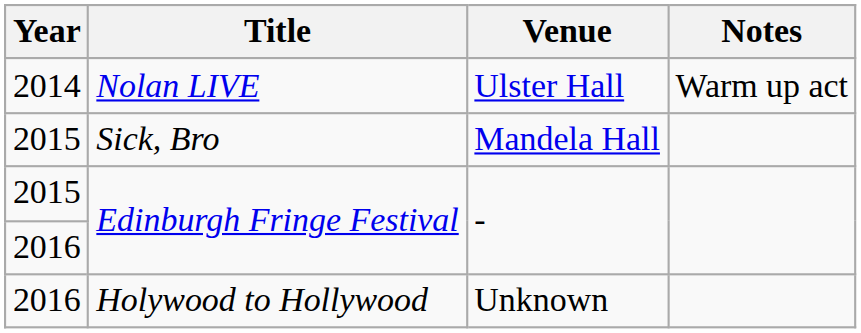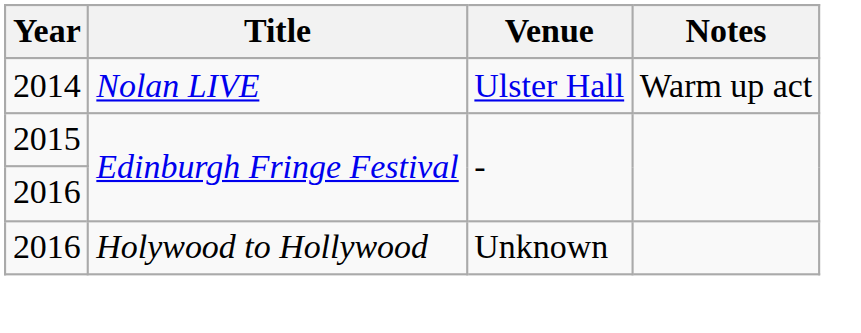- row: 2015 | Sick, Bro | Mandela Hall
